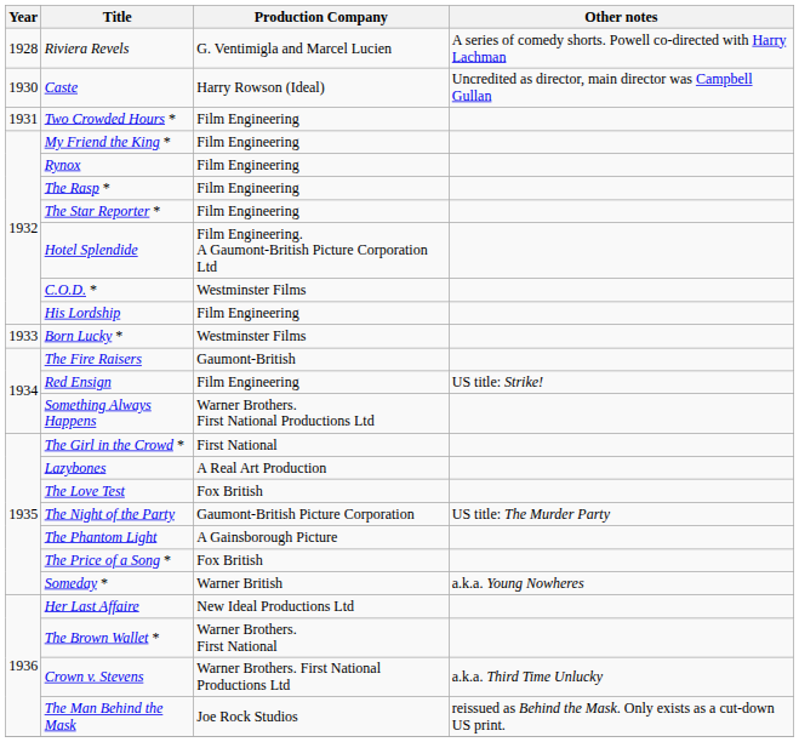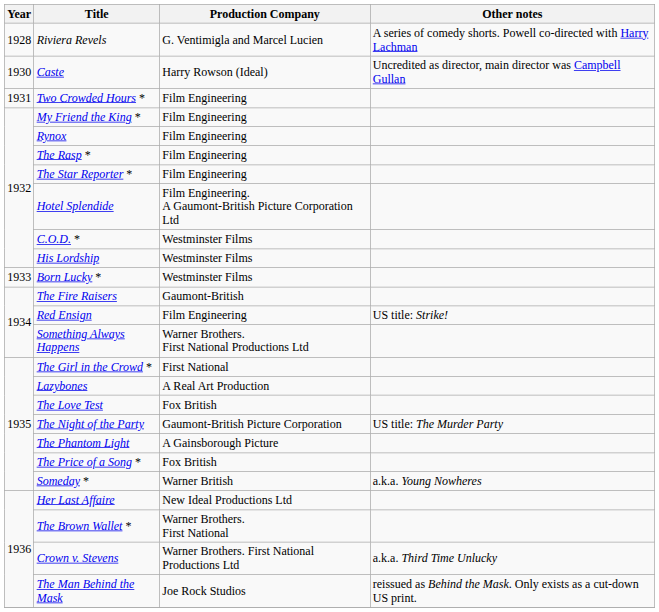His Lordship | Production Company: Film Engineering -> Westminster Films
